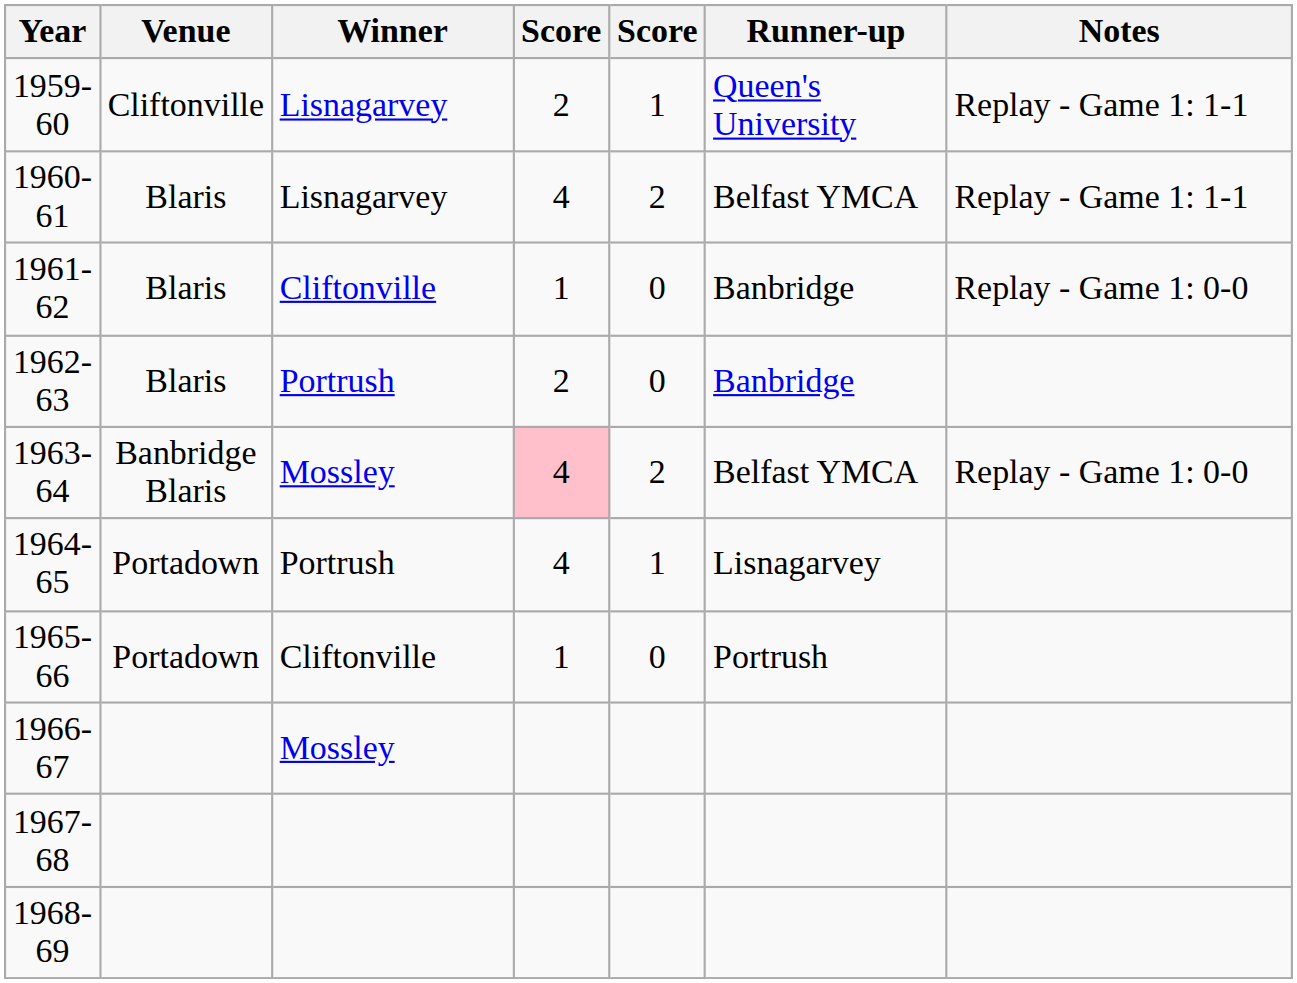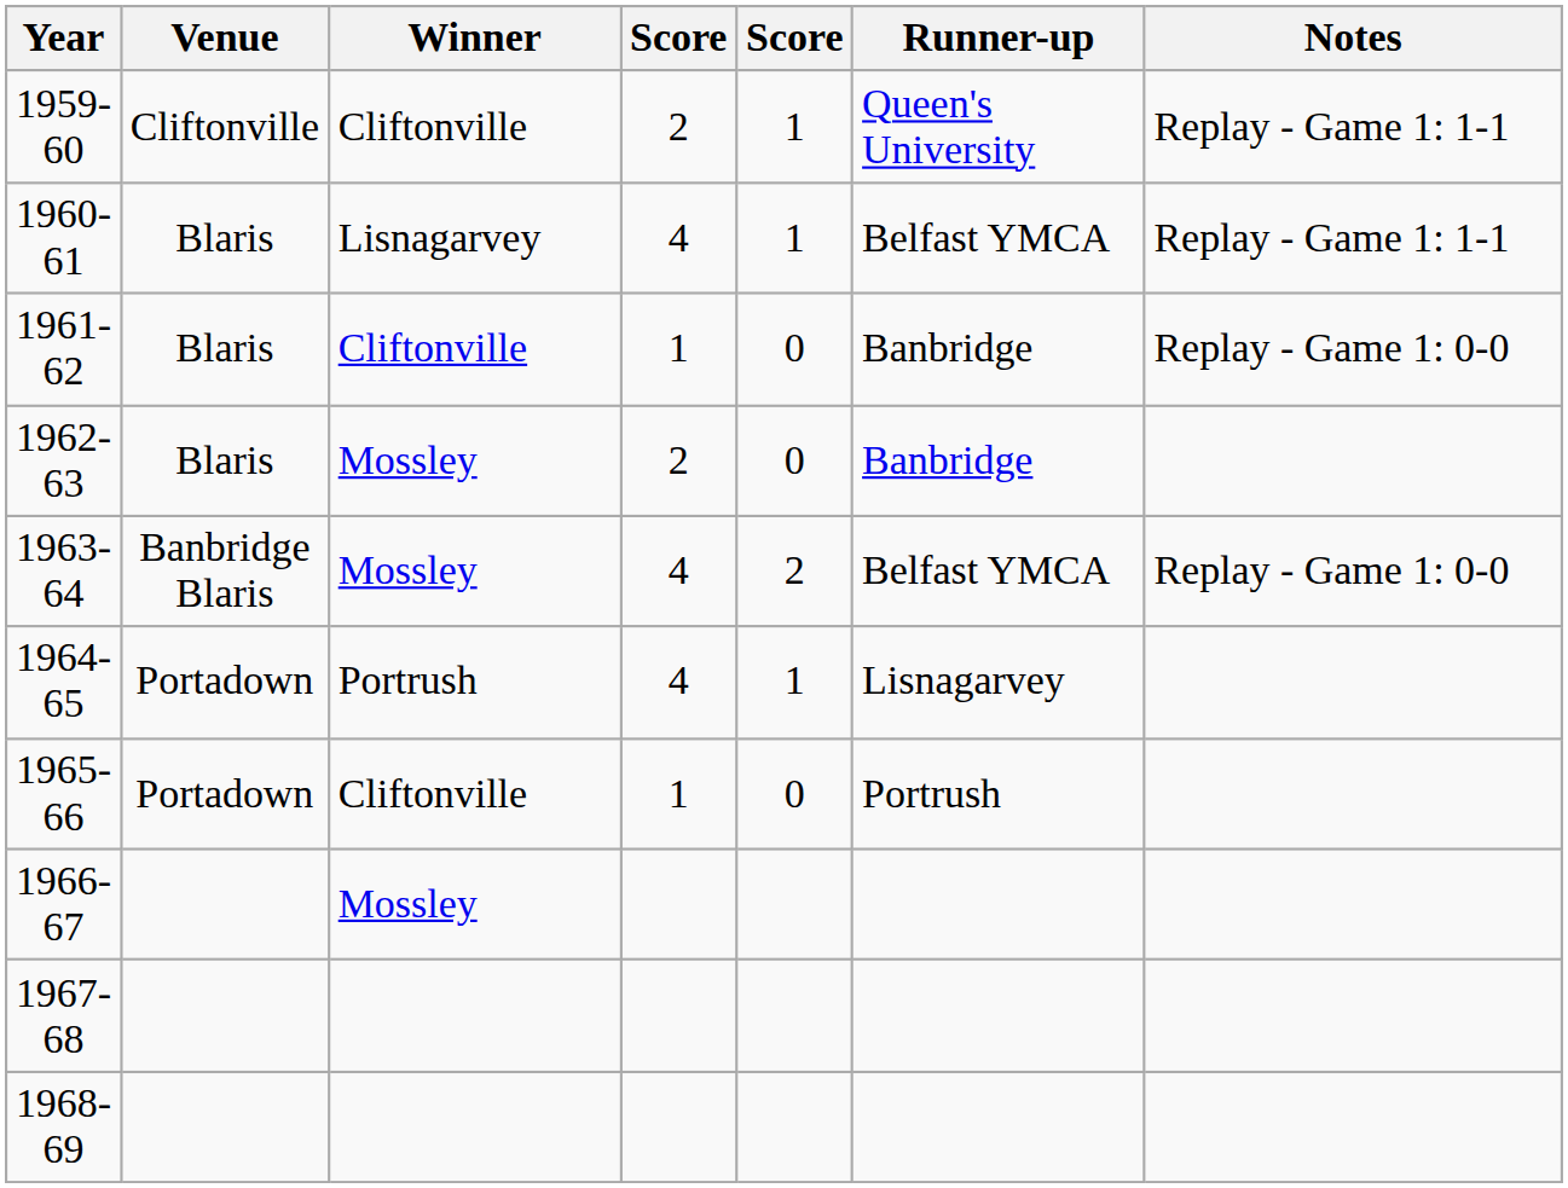1959-60 | Winner: Lisnagarvey -> Cliftonville
1960-61 | column 5: 2 -> 1
1962-63 | Winner: Portrush -> Mossley
1963-64 | column 4: pink background -> no background
